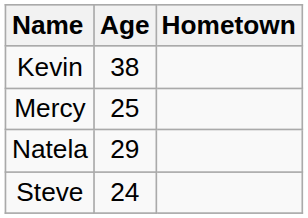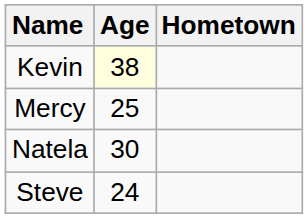Kevin | Age: no background -> lightyellow background
Natela | Age: 29 -> 30
